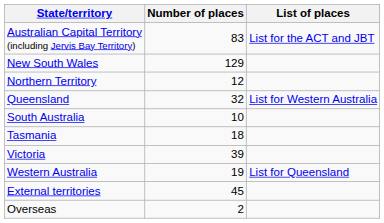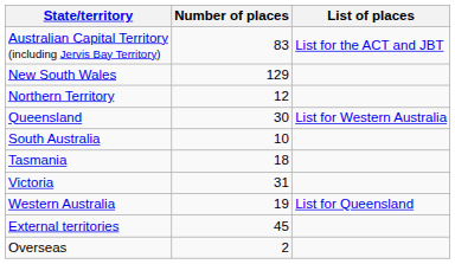Queensland | Number of places: 32 -> 30
Victoria | Number of places: 39 -> 31
